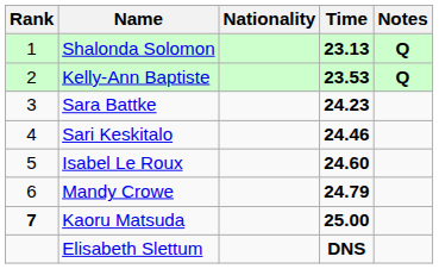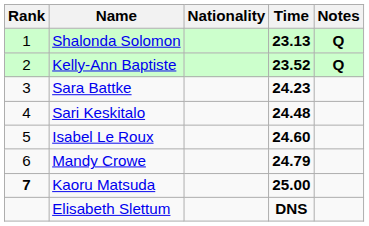Kelly-Ann Baptiste | Time: 23.53 -> 23.52
Sari Keskitalo | Time: 24.46 -> 24.48
